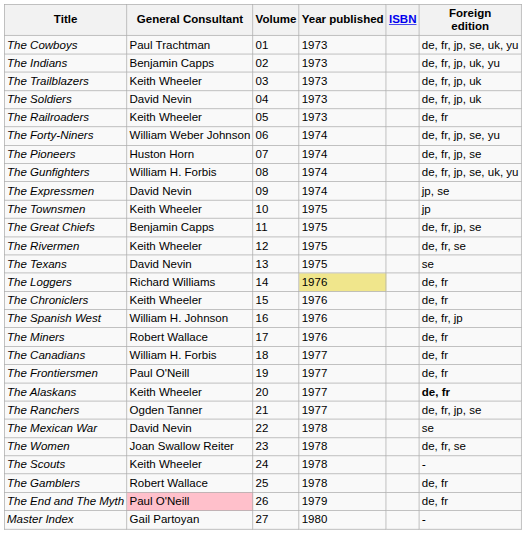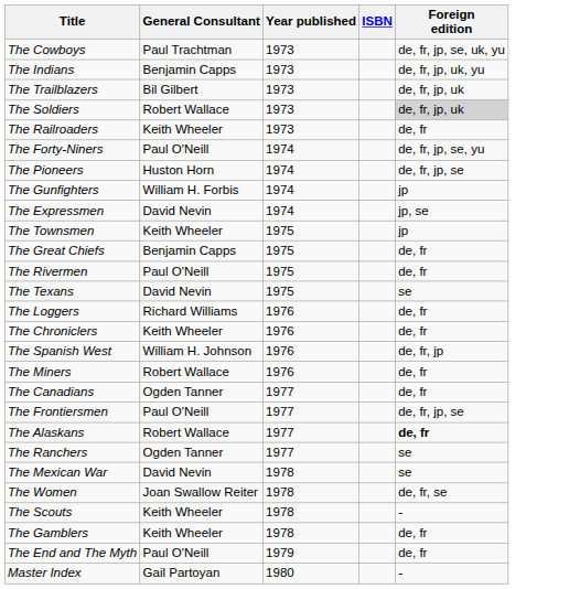- column: Volume | 01 | 02 | 03 | 04 | 05 | 06 | 07 | 08 | 09 | 10 | 11 | 12 | 13 | 14 | 15 | 16 | 17 | 18 | 19 | 20 | 21 | 22 | 23 | 24 | 25 | 26 | 27
The Trailblazers | General Consultant: Keith Wheeler -> Bil Gilbert
The Soldiers | General Consultant: David Nevin -> Robert Wallace
The Soldiers | Foreign edition: no background -> lightgrey background
The Forty-Niners | General Consultant: William Weber Johnson -> Paul O'Neill
The Gunfighters | Foreign edition: de, fr, jp, se, uk, yu -> jp
The Great Chiefs | Foreign edition: de, fr, jp, se -> de, fr
The Rivermen | General Consultant: Keith Wheeler -> Paul O'Neill
The Rivermen | Foreign edition: de, fr, se -> de, fr
The Loggers | Year published: khaki background -> no background
The Canadians | General Consultant: William H. Forbis -> Ogden Tanner
The Frontiersmen | Foreign edition: de, fr -> de, fr, jp, se
The Alaskans | General Consultant: Keith Wheeler -> Robert Wallace
The Ranchers | Foreign edition: de, fr, jp, se -> se
The Gamblers | General Consultant: Robert Wallace -> Keith Wheeler
The End and The Myth | General Consultant: pink background -> no background
